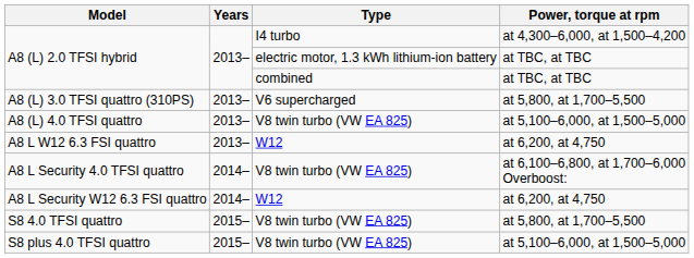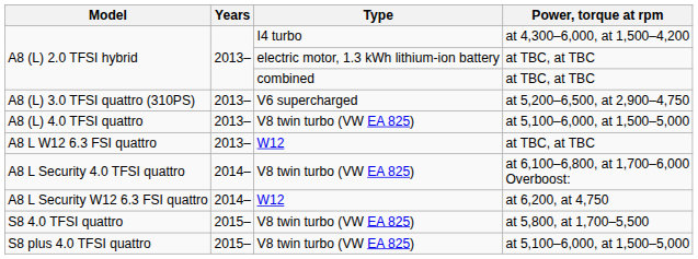A8 (L) 3.0 TFSI quattro (310PS) | Power, torque at rpm: at 5,800, at 1,700–5,500 -> at 5,200–6,500, at 2,900–4,750
A8 L W12 6.3 FSI quattro | Power, torque at rpm: at 6,200, at 4,750 -> at TBC, at TBC
